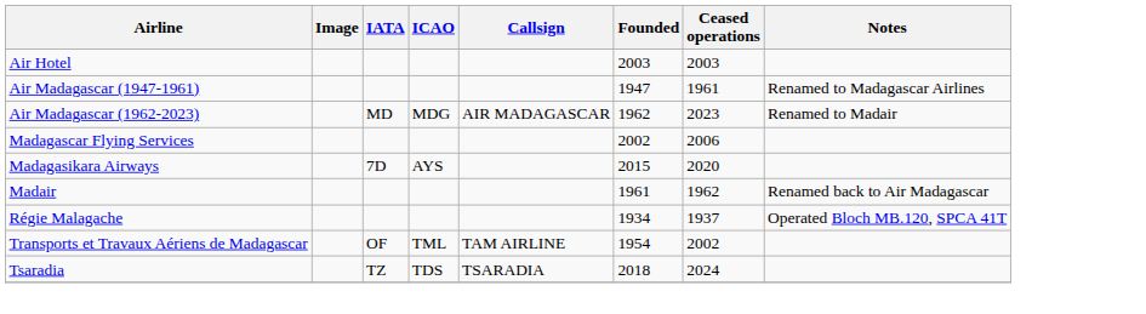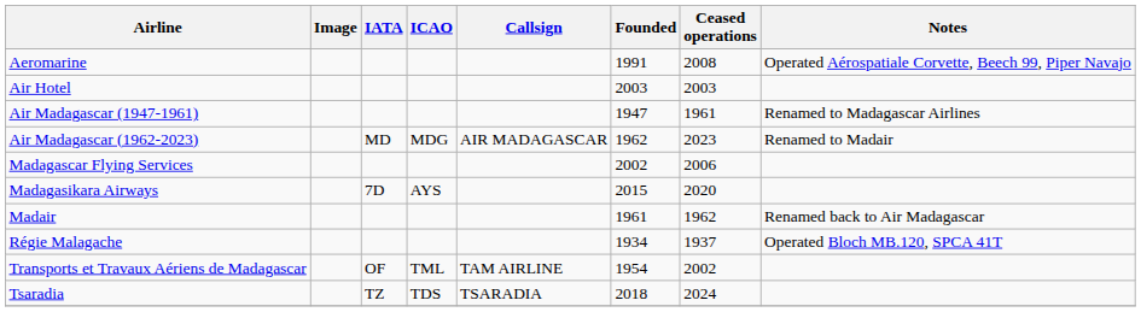+ row: Aeromarine | 1991 | 2008 | Operated Aérospatiale Corvette, Beech 99, Piper Navajo
